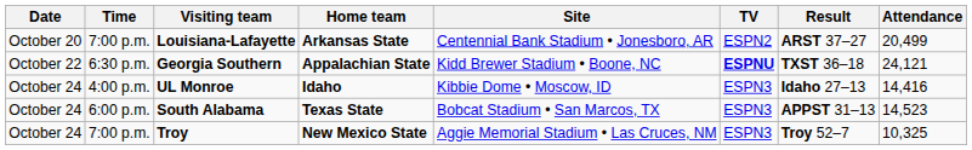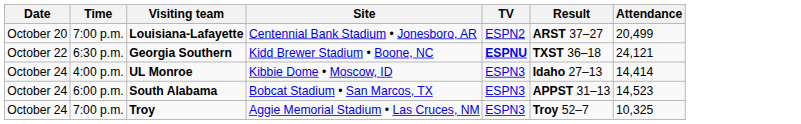- column: Home team | Arkansas State | Appalachian State | Idaho | Texas State | New Mexico State
UL Monroe | Attendance: 14,416 -> 14,414
